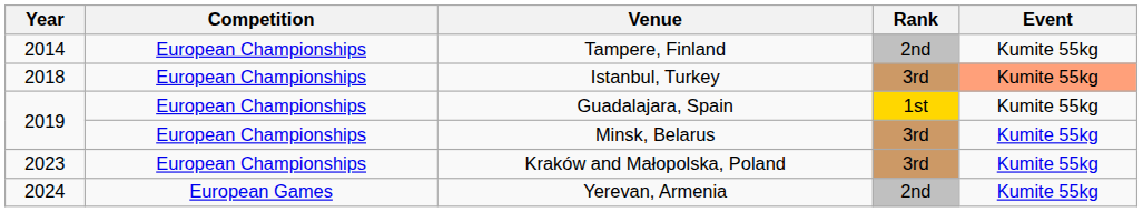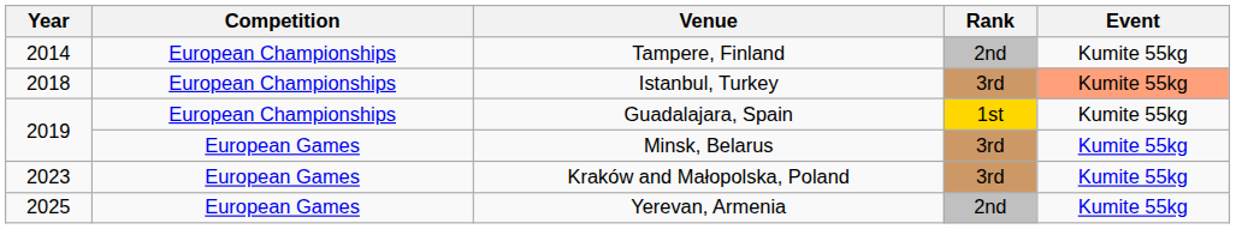Minsk, Belarus | Competition: European Championships -> European Games
Kraków and Małopolska, Poland | Competition: European Championships -> European Games
Yerevan, Armenia | Year: 2024 -> 2025
